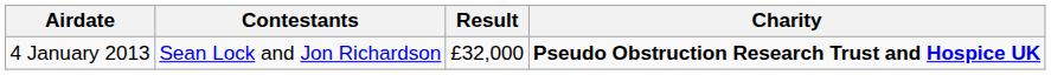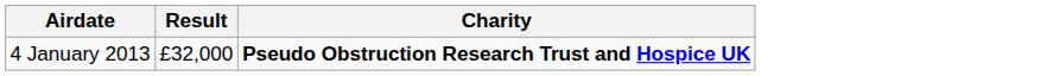- column: Contestants | Sean Lock and Jon Richardson
